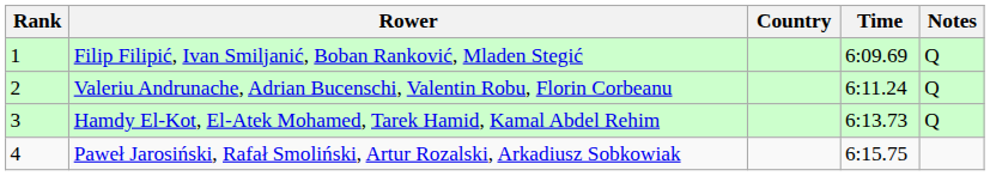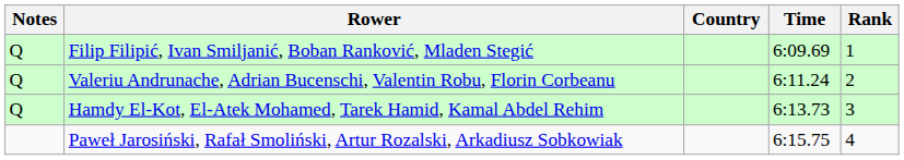columns swapped: Rank <-> Notes
